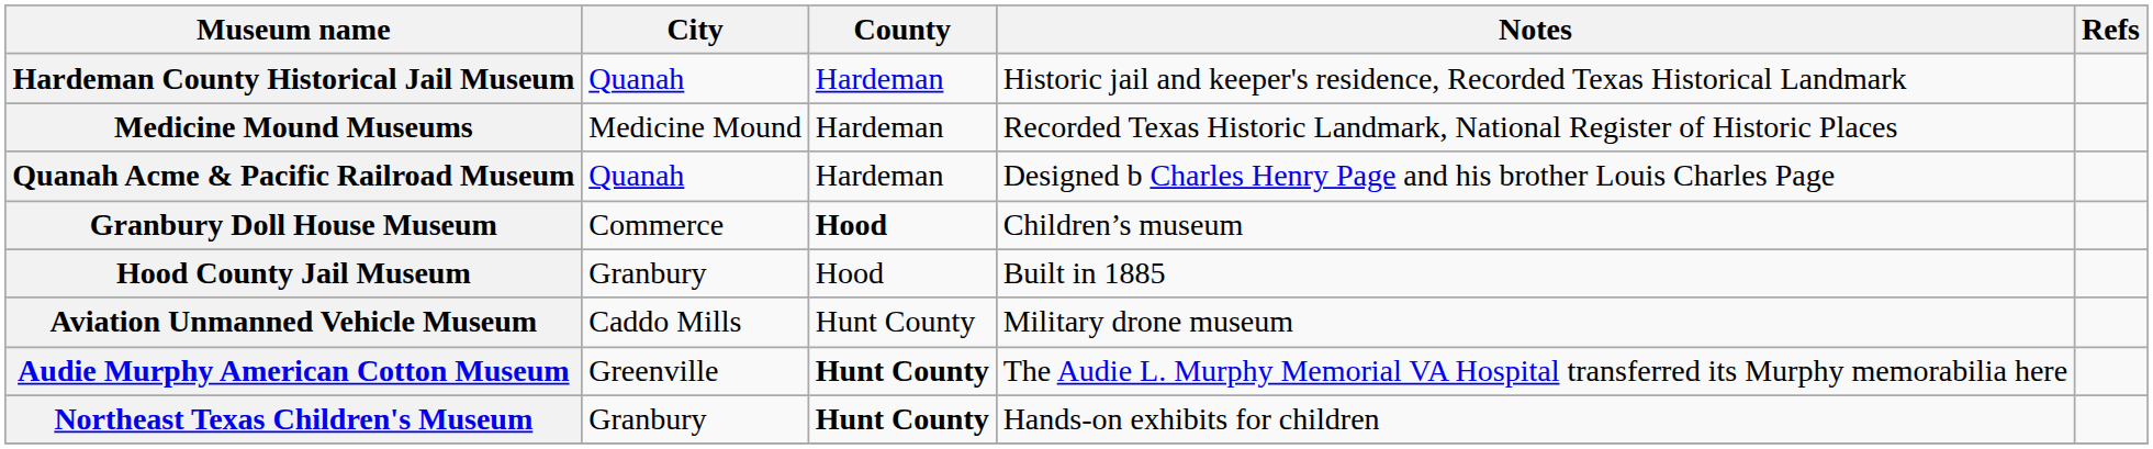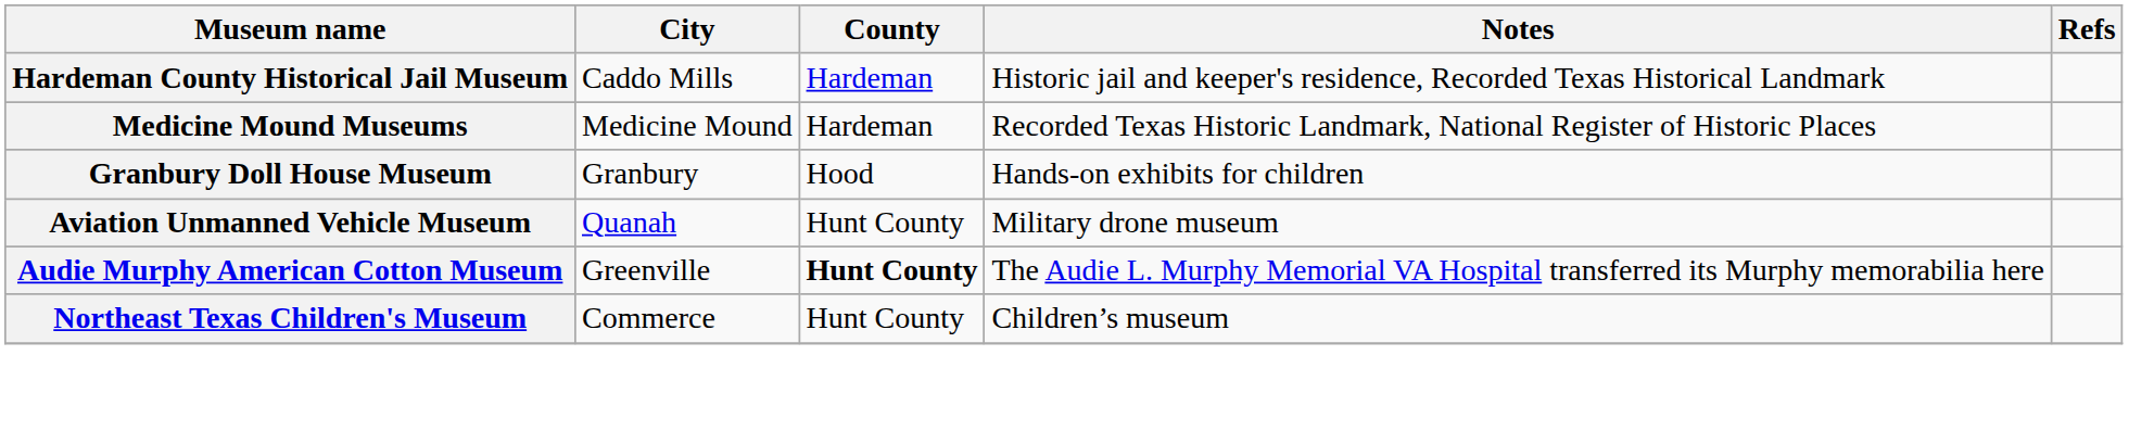Hardeman County Historical Jail Museum | City: Quanah -> Caddo Mills
- row: Quanah Acme & Pacific Railroad Museum | Quanah | Hardeman | Designed b Charles Henry Page and his brother Louis Charles Page
Granbury Doll House Museum | City: Commerce -> Granbury
Granbury Doll House Museum | County: bold -> normal
Granbury Doll House Museum | Notes: Children’s museum -> Hands-on exhibits for children
- row: Hood County Jail Museum | Granbury | Hood | Built in 1885
Aviation Unmanned Vehicle Museum | City: Caddo Mills -> Quanah
Northeast Texas Children's Museum | City: Granbury -> Commerce
Northeast Texas Children's Museum | County: bold -> normal
Northeast Texas Children's Museum | Notes: Hands-on exhibits for children -> Children’s museum
